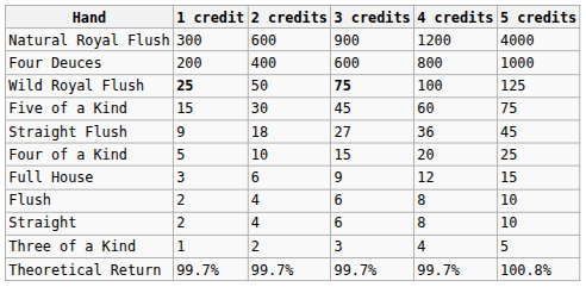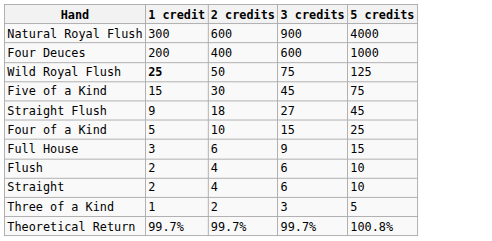- column: 4 credits | 1200 | 800 | 100 | 60 | 36 | 20 | 12 | 8 | 8 | 4 | 99.7%
Wild Royal Flush | 3 credits: bold -> normal
